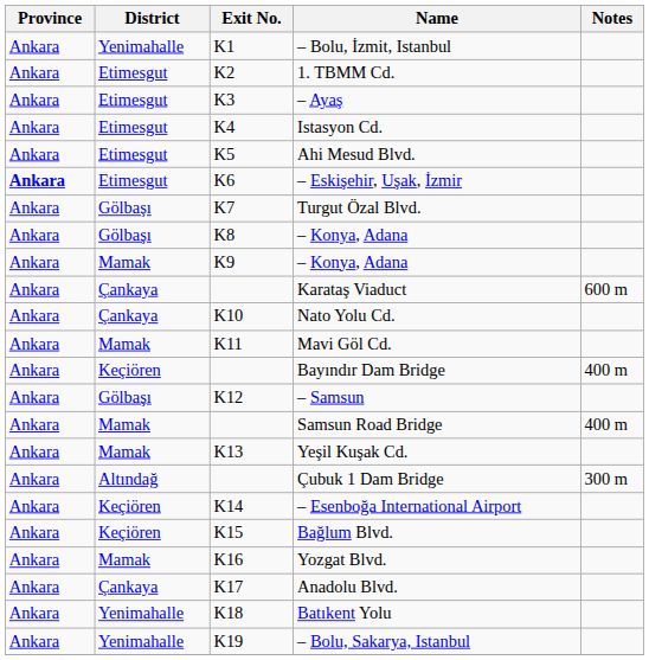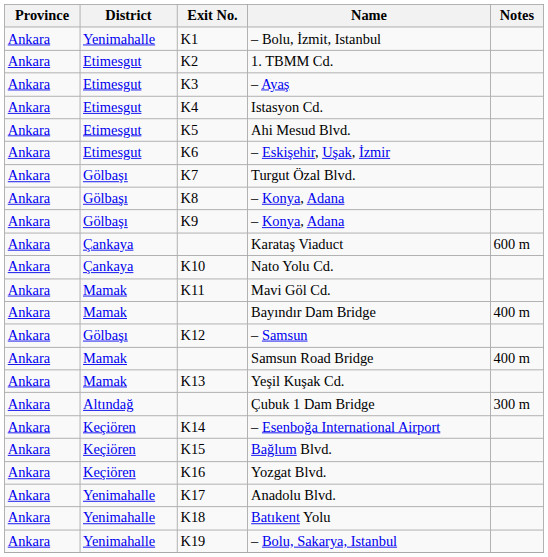– Eskişehir, Uşak, İzmir | Province: bold -> normal
K9 / – Konya, Adana | District: Mamak -> Gölbaşı
Bayındır Dam Bridge | District: Keçiören -> Mamak
Yozgat Blvd. | District: Mamak -> Keçiören
Anadolu Blvd. | District: Çankaya -> Yenimahalle
